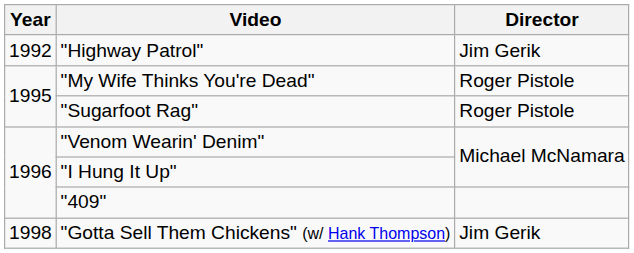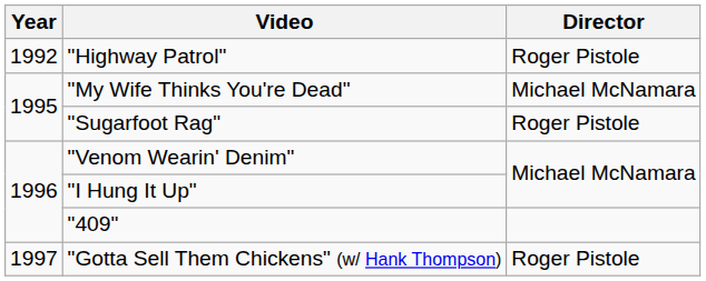"Highway Patrol" | Director: Jim Gerik -> Roger Pistole
"My Wife Thinks You're Dead" | Director: Roger Pistole -> Michael McNamara
"Gotta Sell Them Chickens" (w/ Hank Thompson) | Year: 1998 -> 1997
"Gotta Sell Them Chickens" (w/ Hank Thompson) | Director: Jim Gerik -> Roger Pistole
